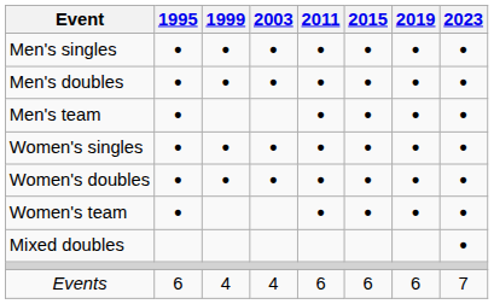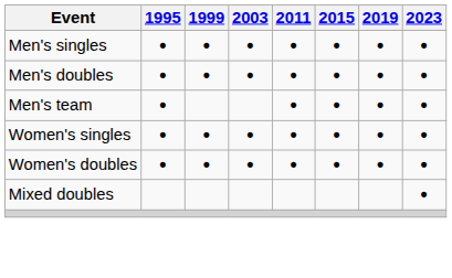- row: Women's team | • | • | • | • | •
- row: Events | 6 | 4 | 4 | 6 | 6 | 6 | 7
